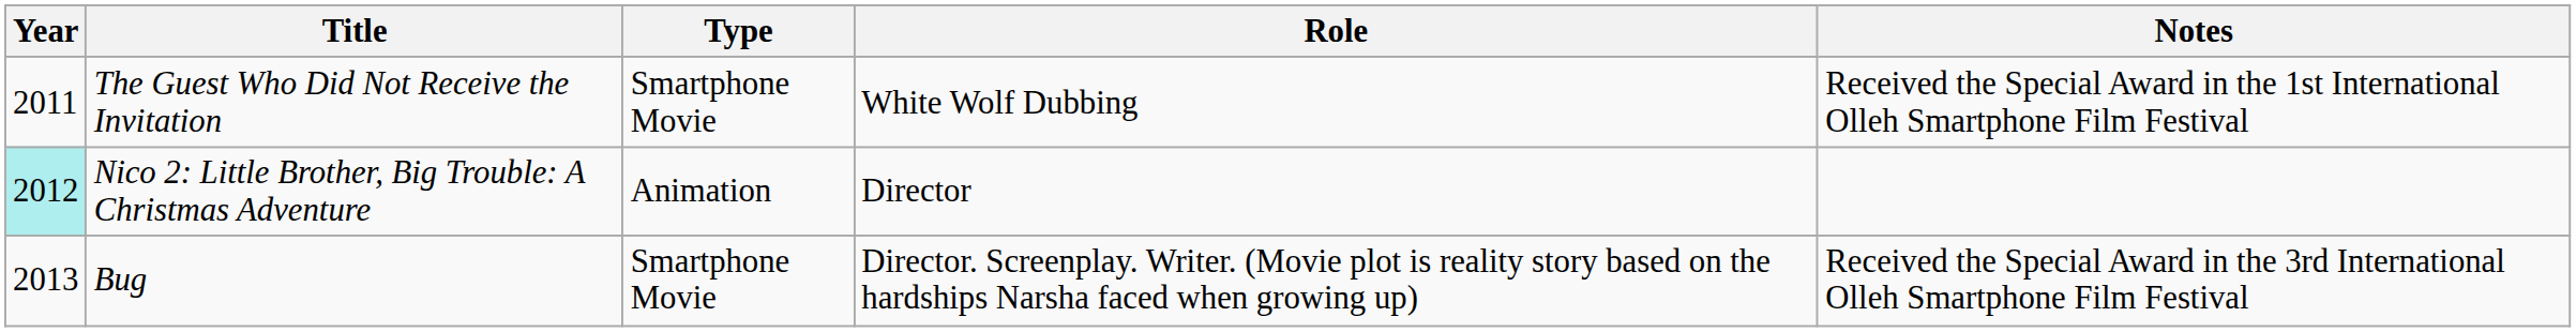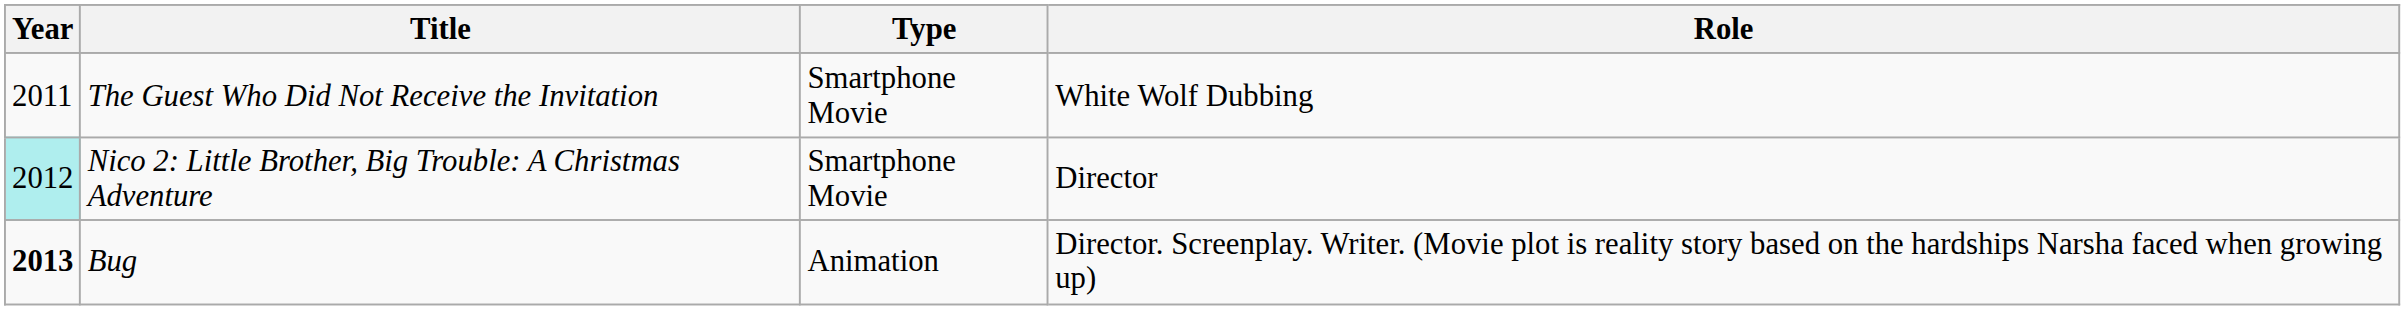- column: Notes | Received the Special Award in the 1st International Olleh Smartphone Film Festival | Received the Special Award in the 3rd International Olleh Smartphone Film Festival
Nico 2: Little Brother, Big Trouble: A Christmas Adventure | Type: Animation -> Smartphone Movie
Bug | Year: normal -> bold
Bug | Type: Smartphone Movie -> Animation
